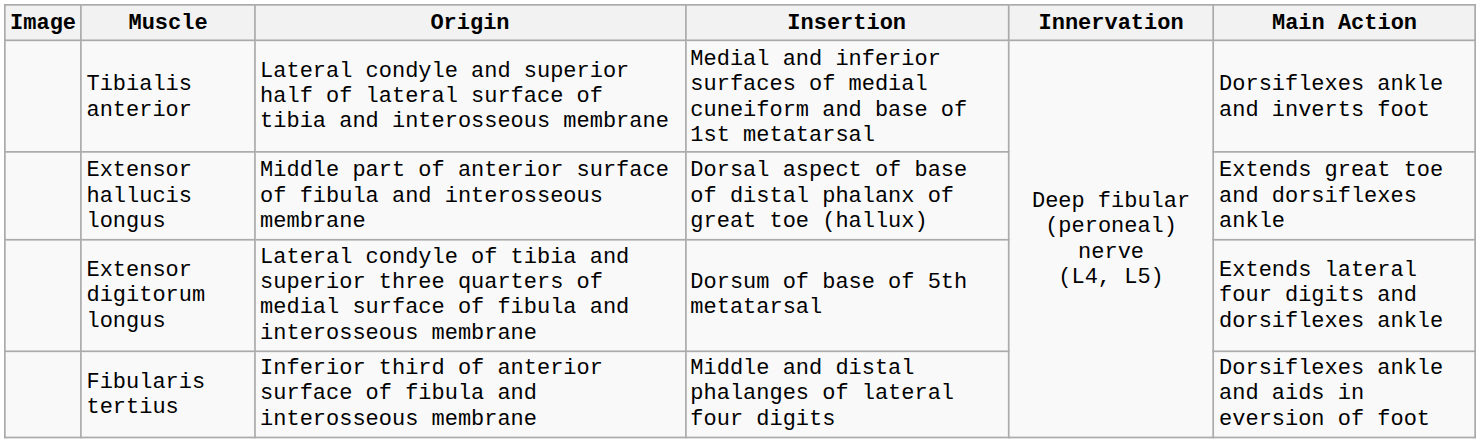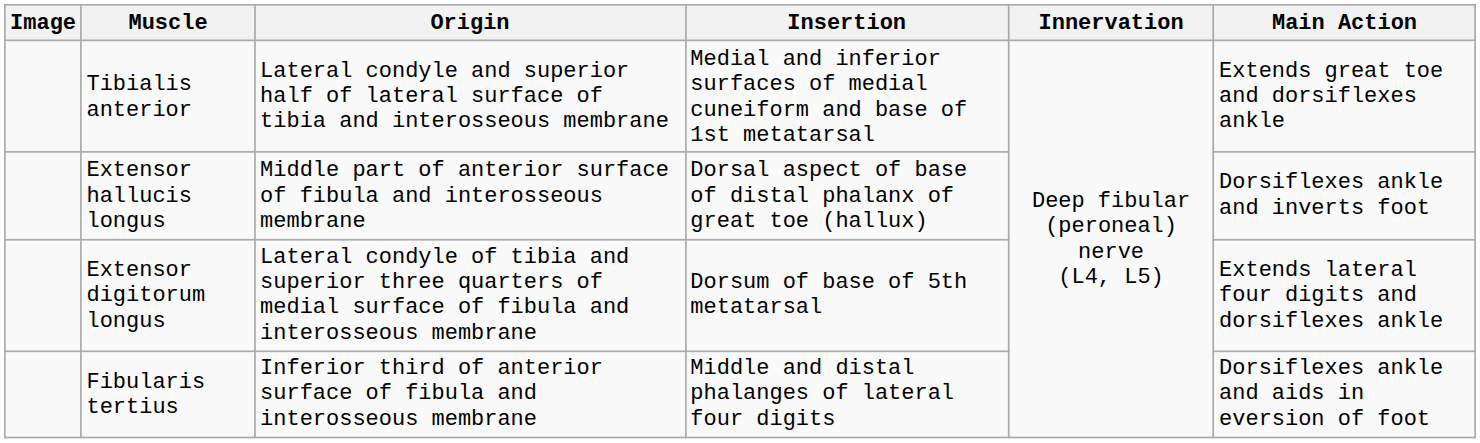Tibialis anterior | Main Action: Dorsiflexes ankle and inverts foot -> Extends great toe and dorsiflexes ankle
Extensor hallucis longus | Main Action: Extends great toe and dorsiflexes ankle -> Dorsiflexes ankle and inverts foot
